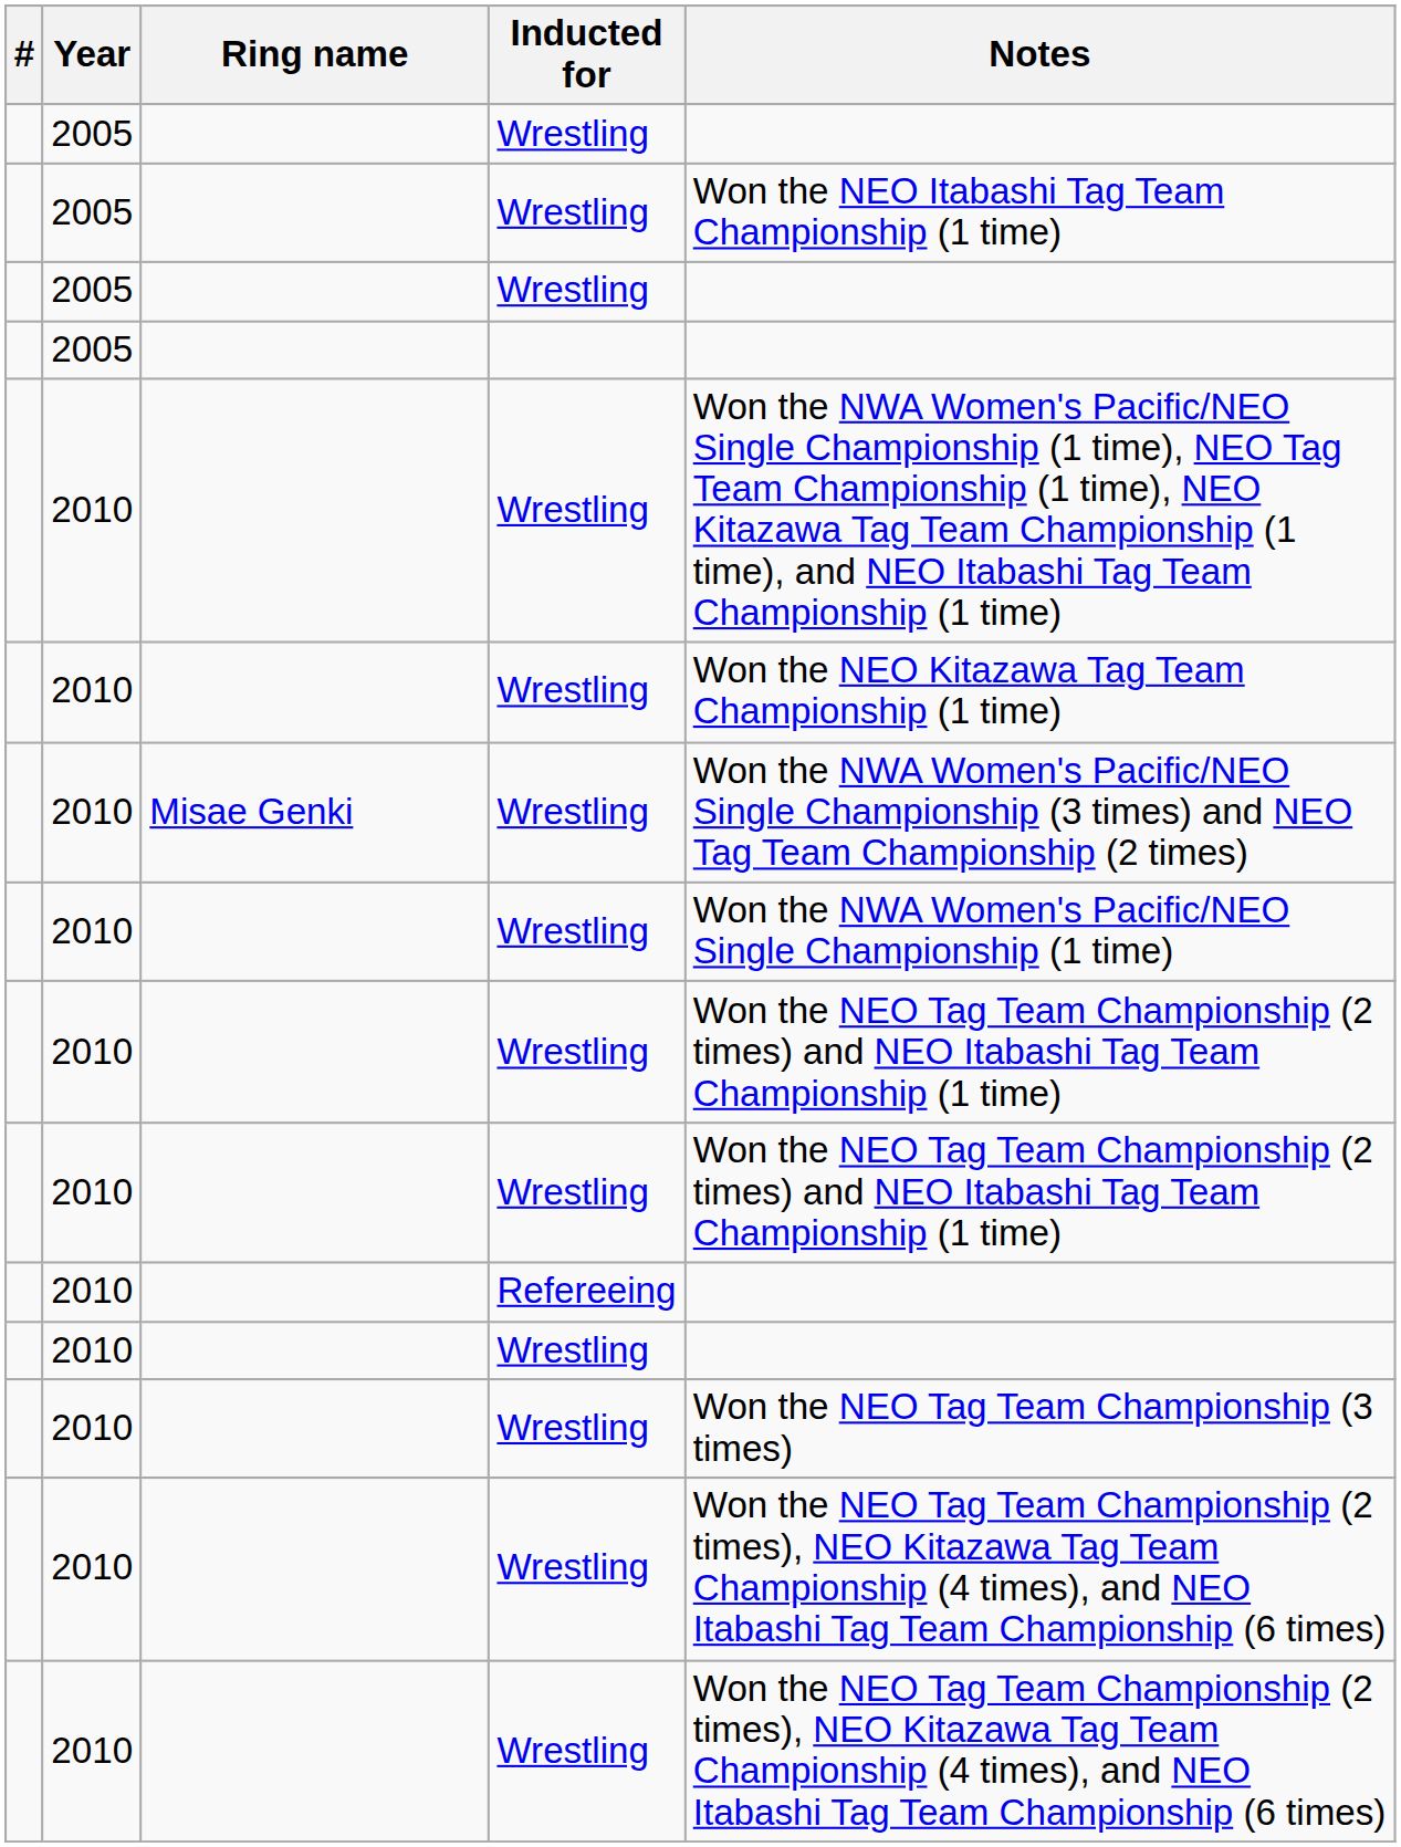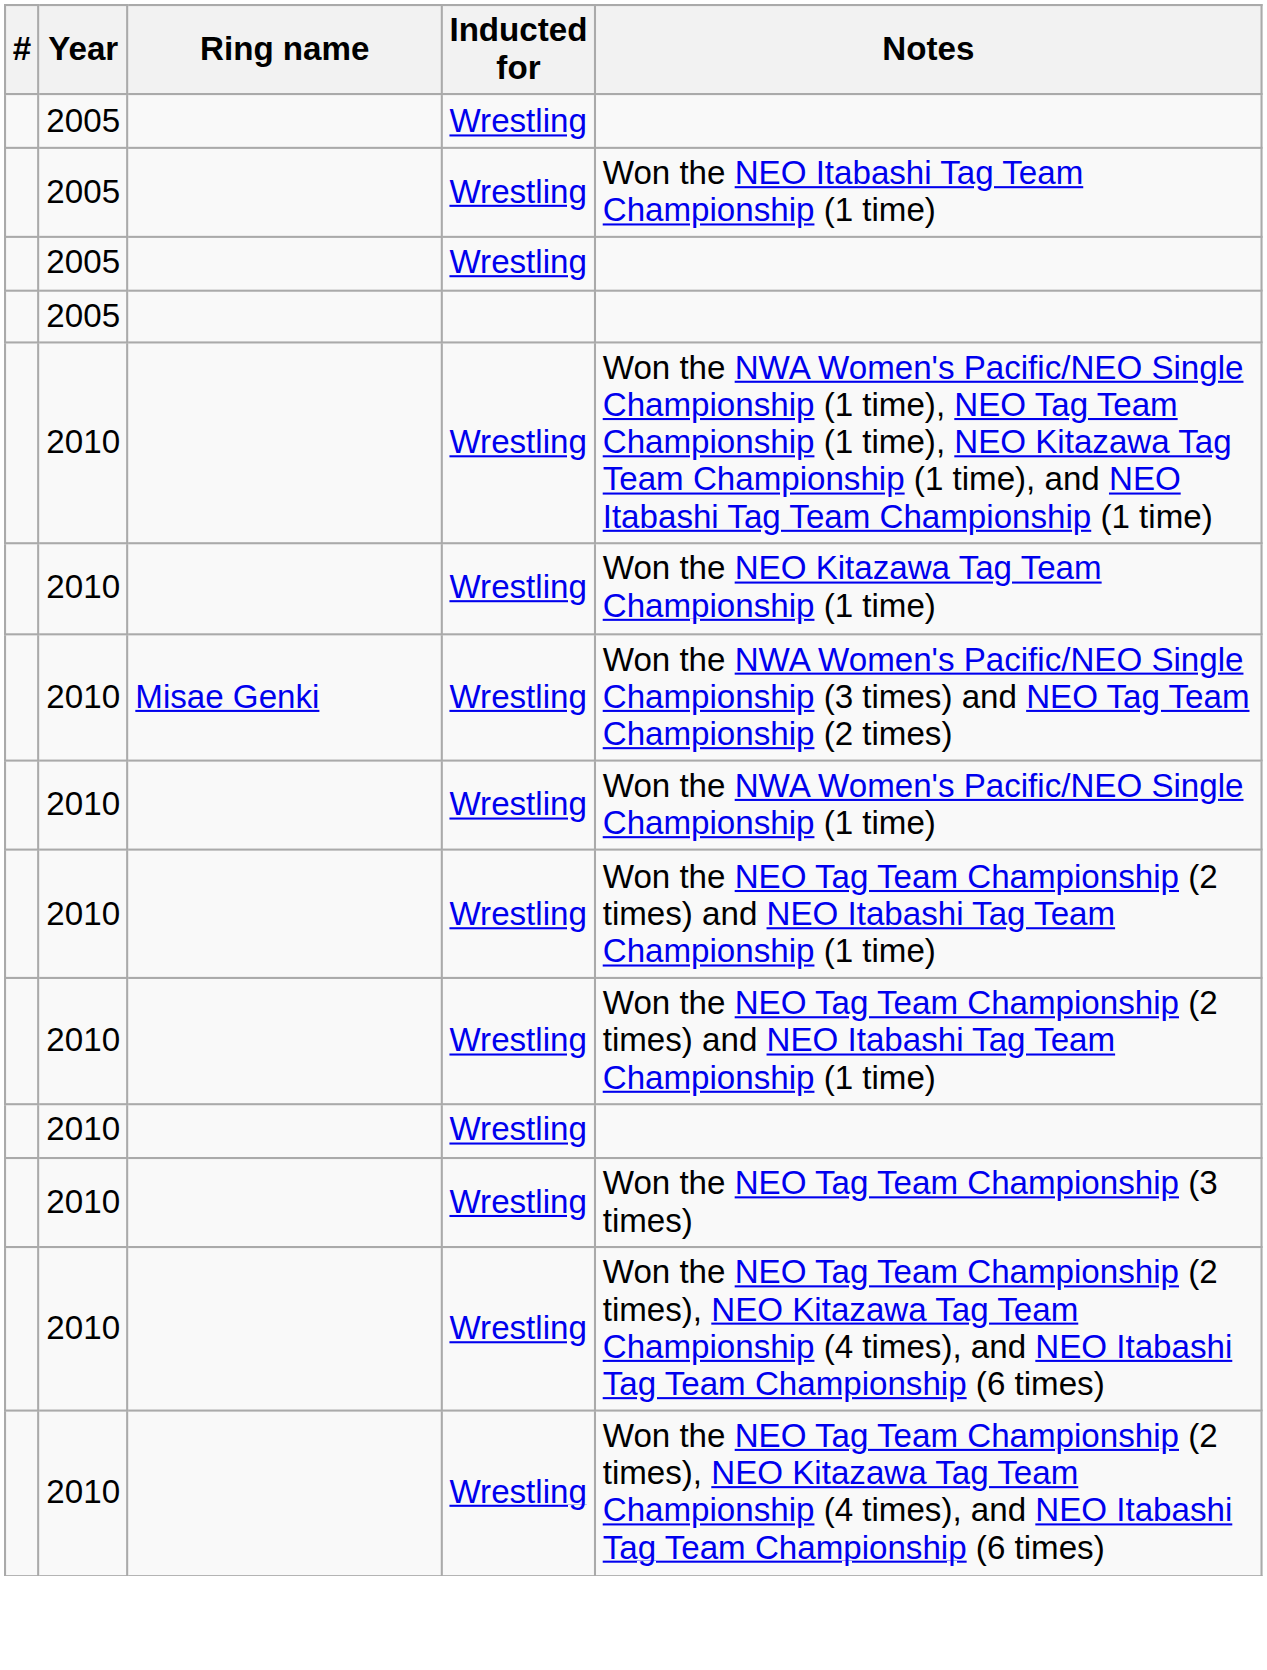- row: 2010 | Refereeing
